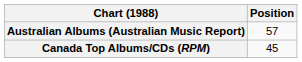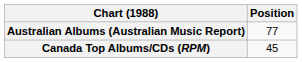Australian Albums (Australian Music Report) | Position: 57 -> 77
